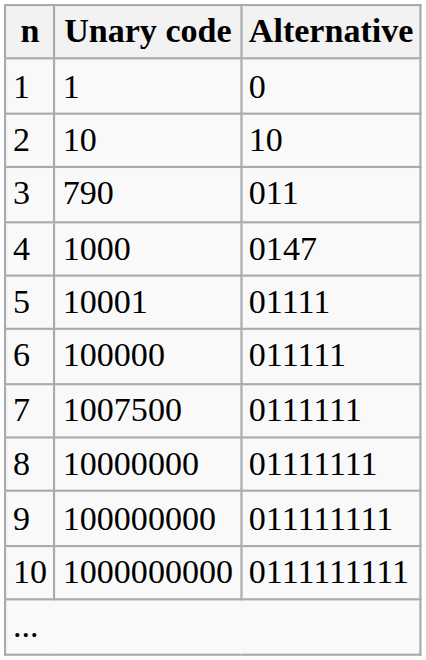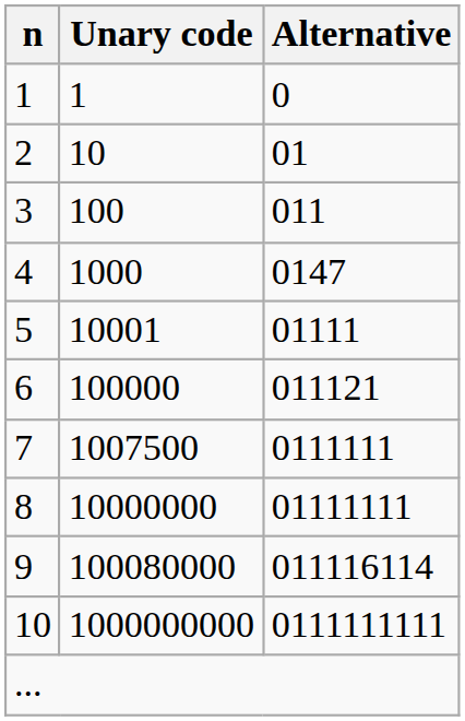2 | Alternative: 10 -> 01
3 | Unary code: 790 -> 100
6 | Alternative: 011111 -> 011121
9 | Unary code: 100000000 -> 100080000
9 | Alternative: 011111111 -> 011116114
